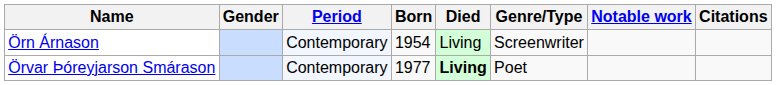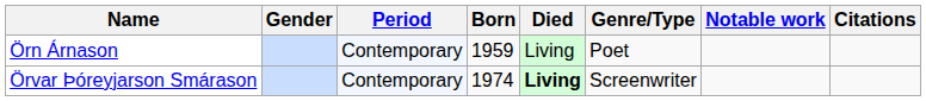Örn Árnason | Born: 1954 -> 1959
Örn Árnason | Genre/Type: Screenwriter -> Poet
Örvar Þóreyjarson Smárason | Born: 1977 -> 1974
Örvar Þóreyjarson Smárason | Genre/Type: Poet -> Screenwriter
